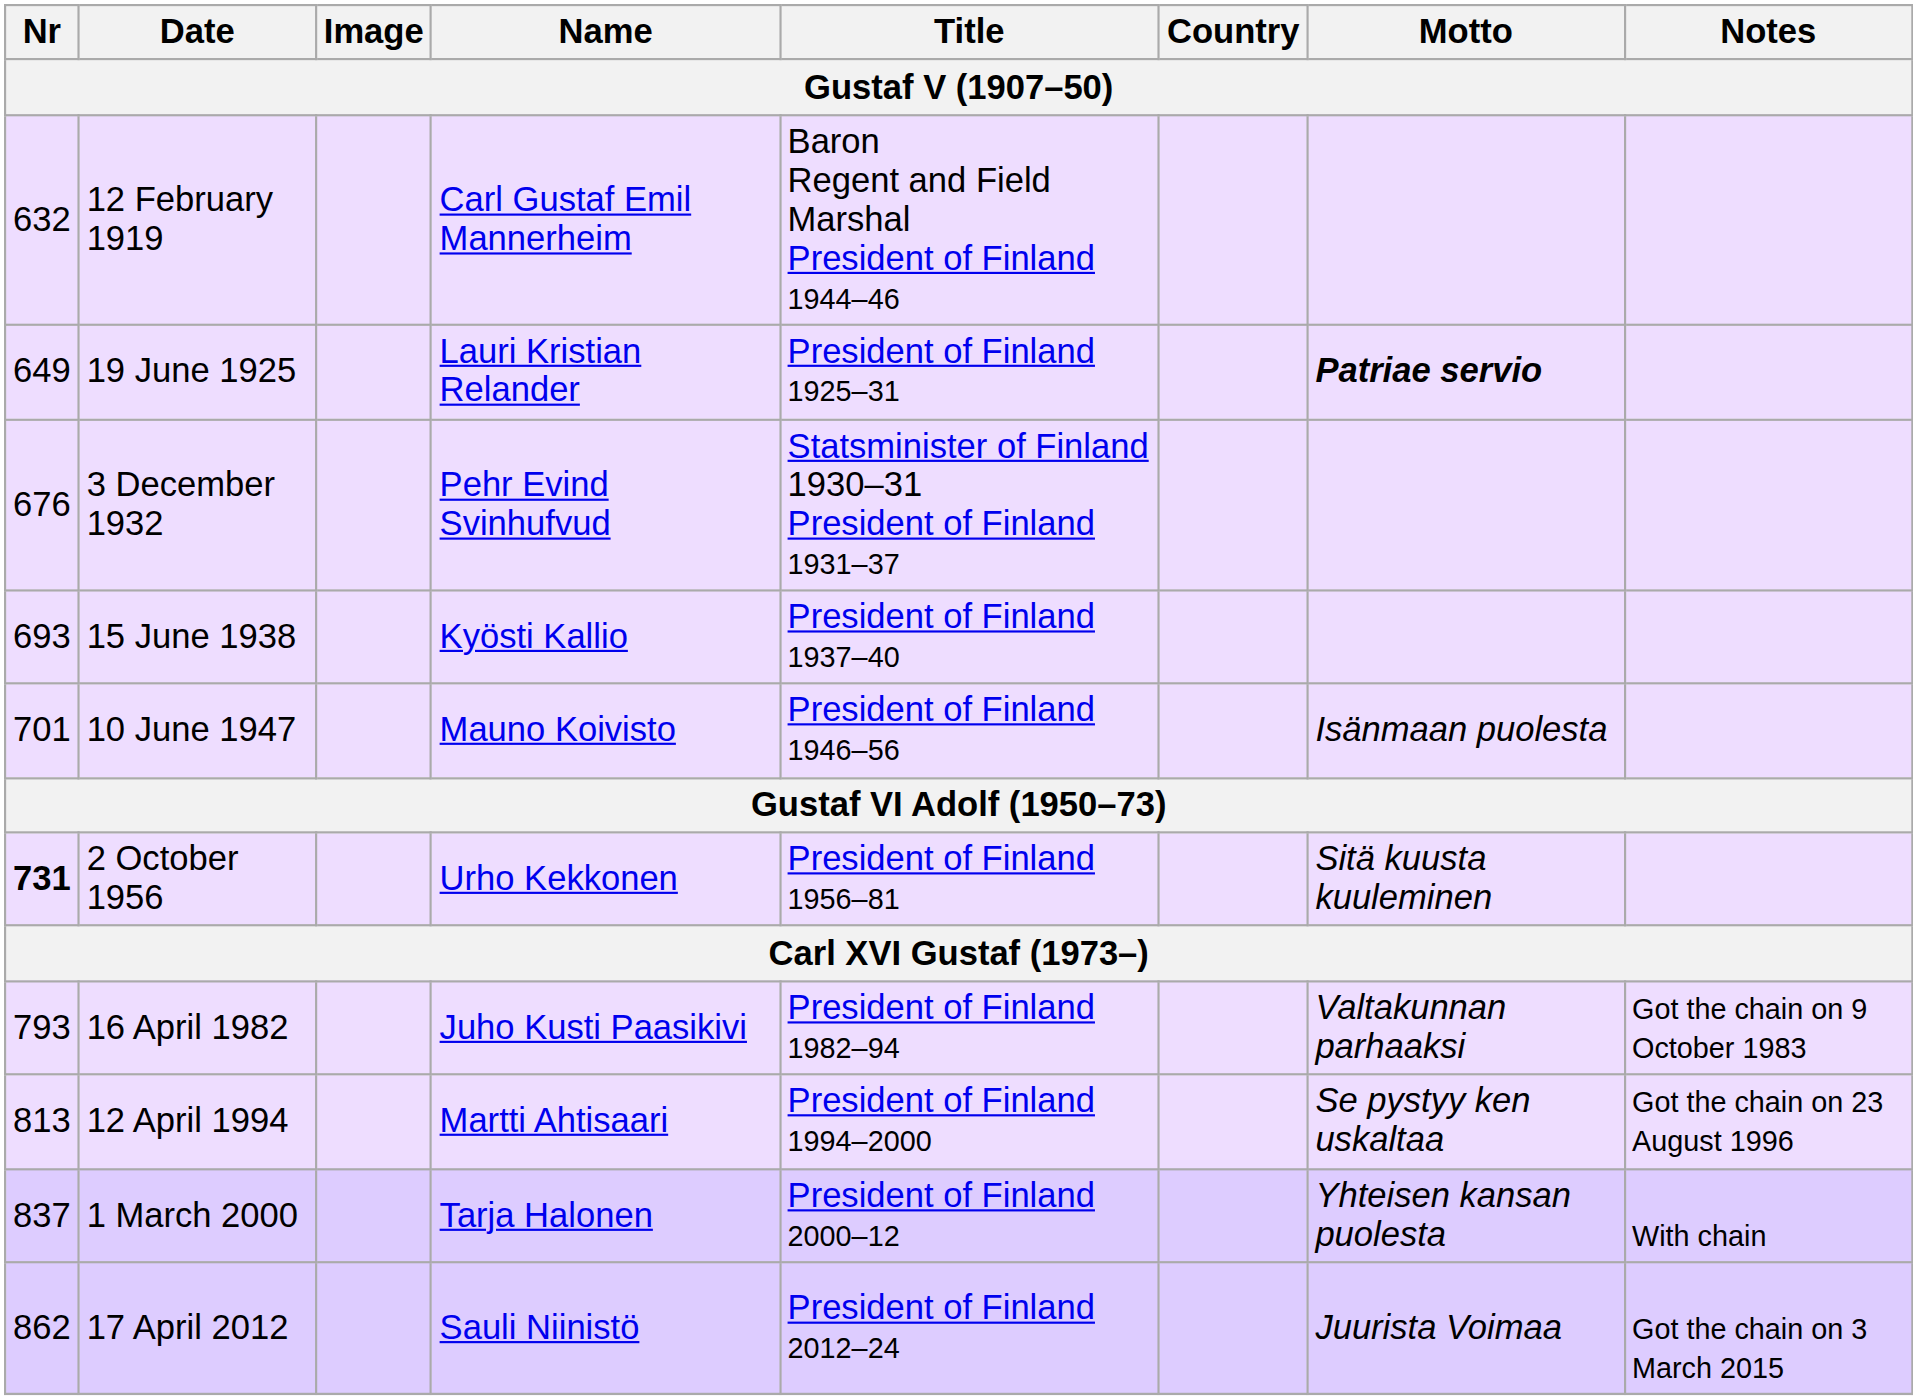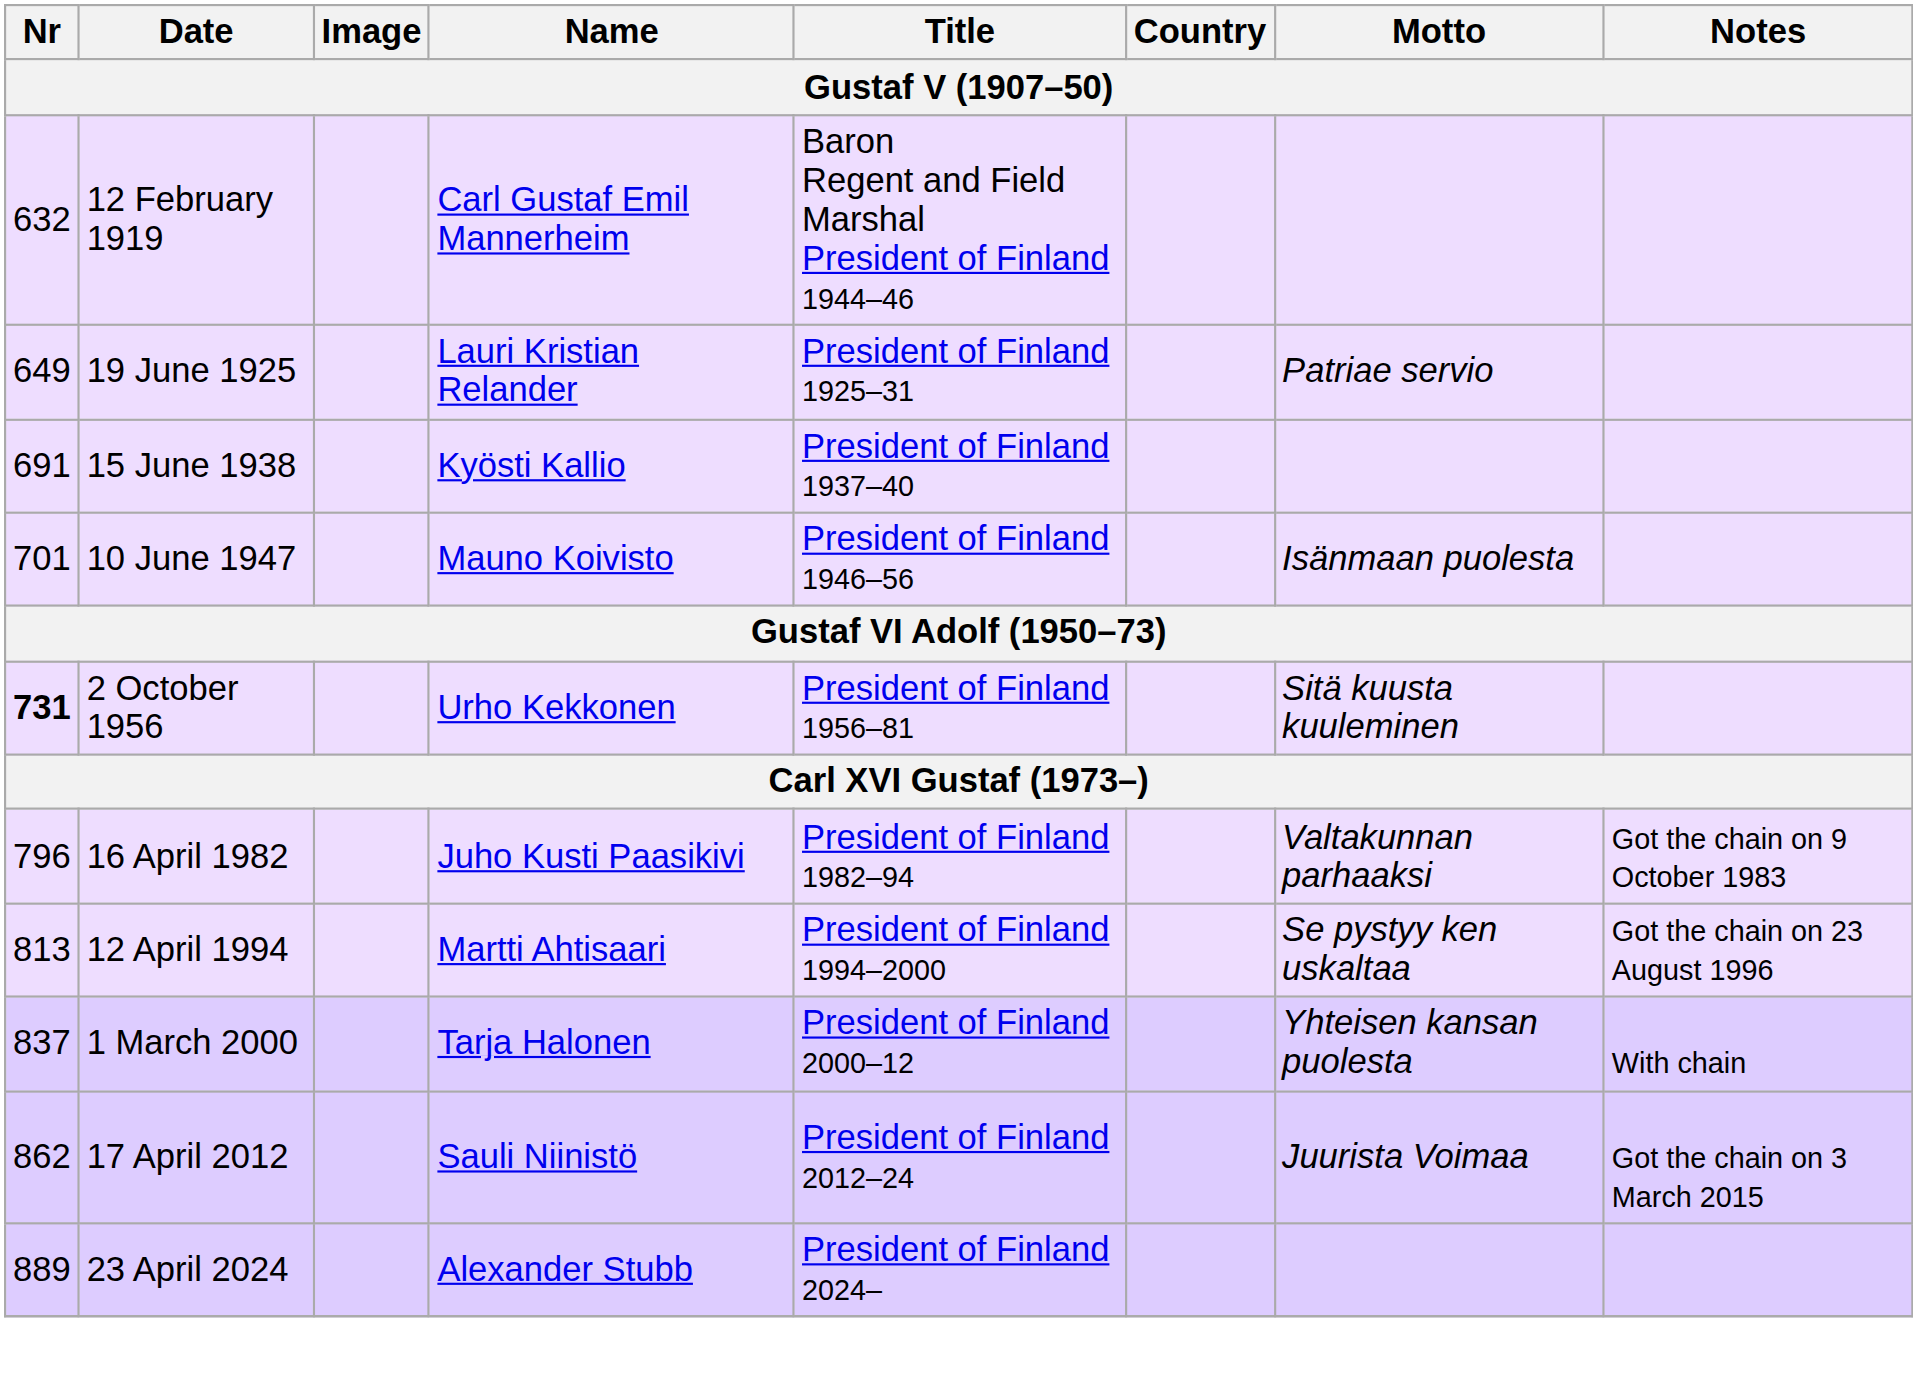19 June 1925 | Motto: bold -> normal
- row: 676 | 3 December 1932 | Pehr Evind Svinhufvud | Statsminister of Finland 1930–31 President of Finland 1931–37
15 June 1938 | Nr: 693 -> 691
16 April 1982 | Nr: 793 -> 796
+ row: 889 | 23 April 2024 | Alexander Stubb | President of Finland 2024–
